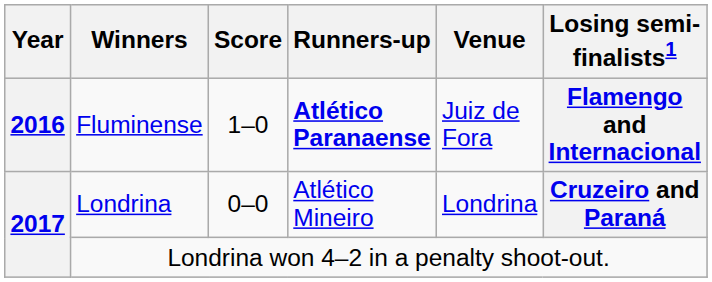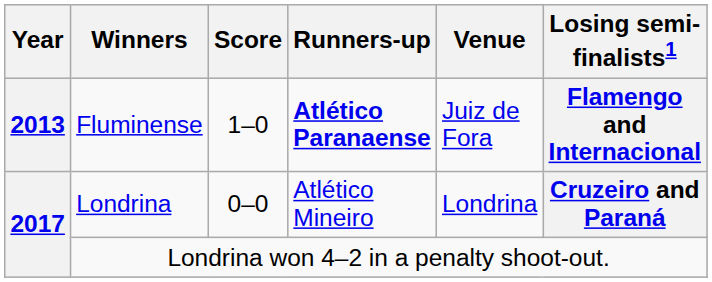Fluminense | Year: 2016 -> 2013
